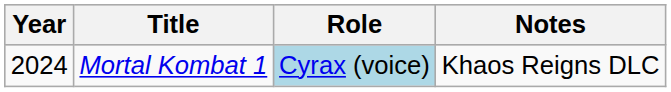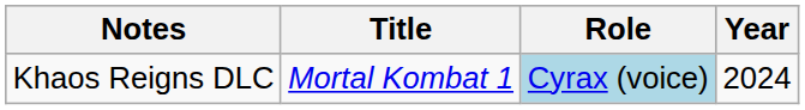columns swapped: Year <-> Notes
